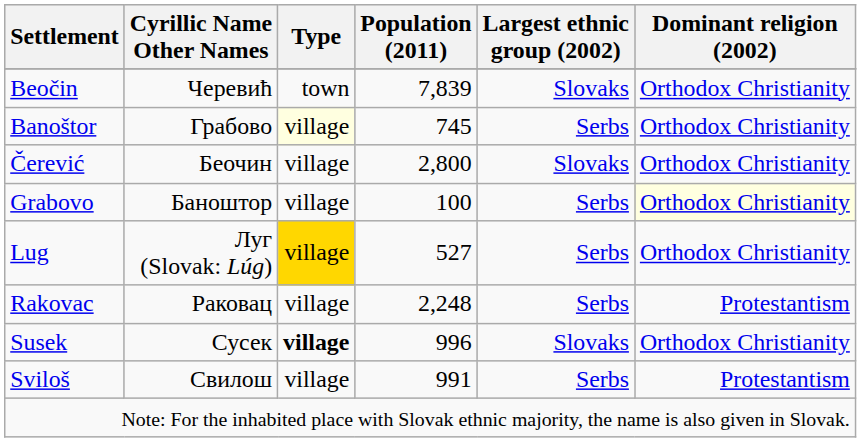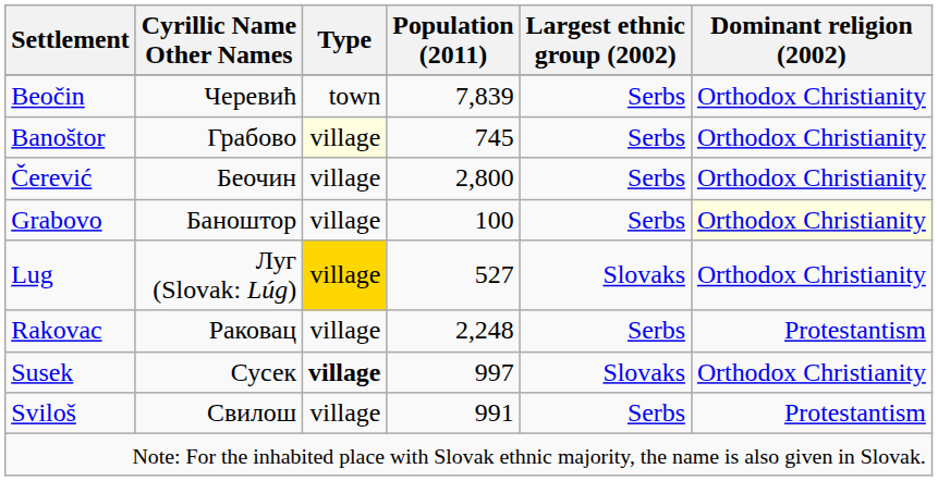Beočin | Largest ethnic group (2002): Slovaks -> Serbs
Čerević | Largest ethnic group (2002): Slovaks -> Serbs
Lug | Largest ethnic group (2002): Serbs -> Slovaks
Susek | Population (2011): 996 -> 997
